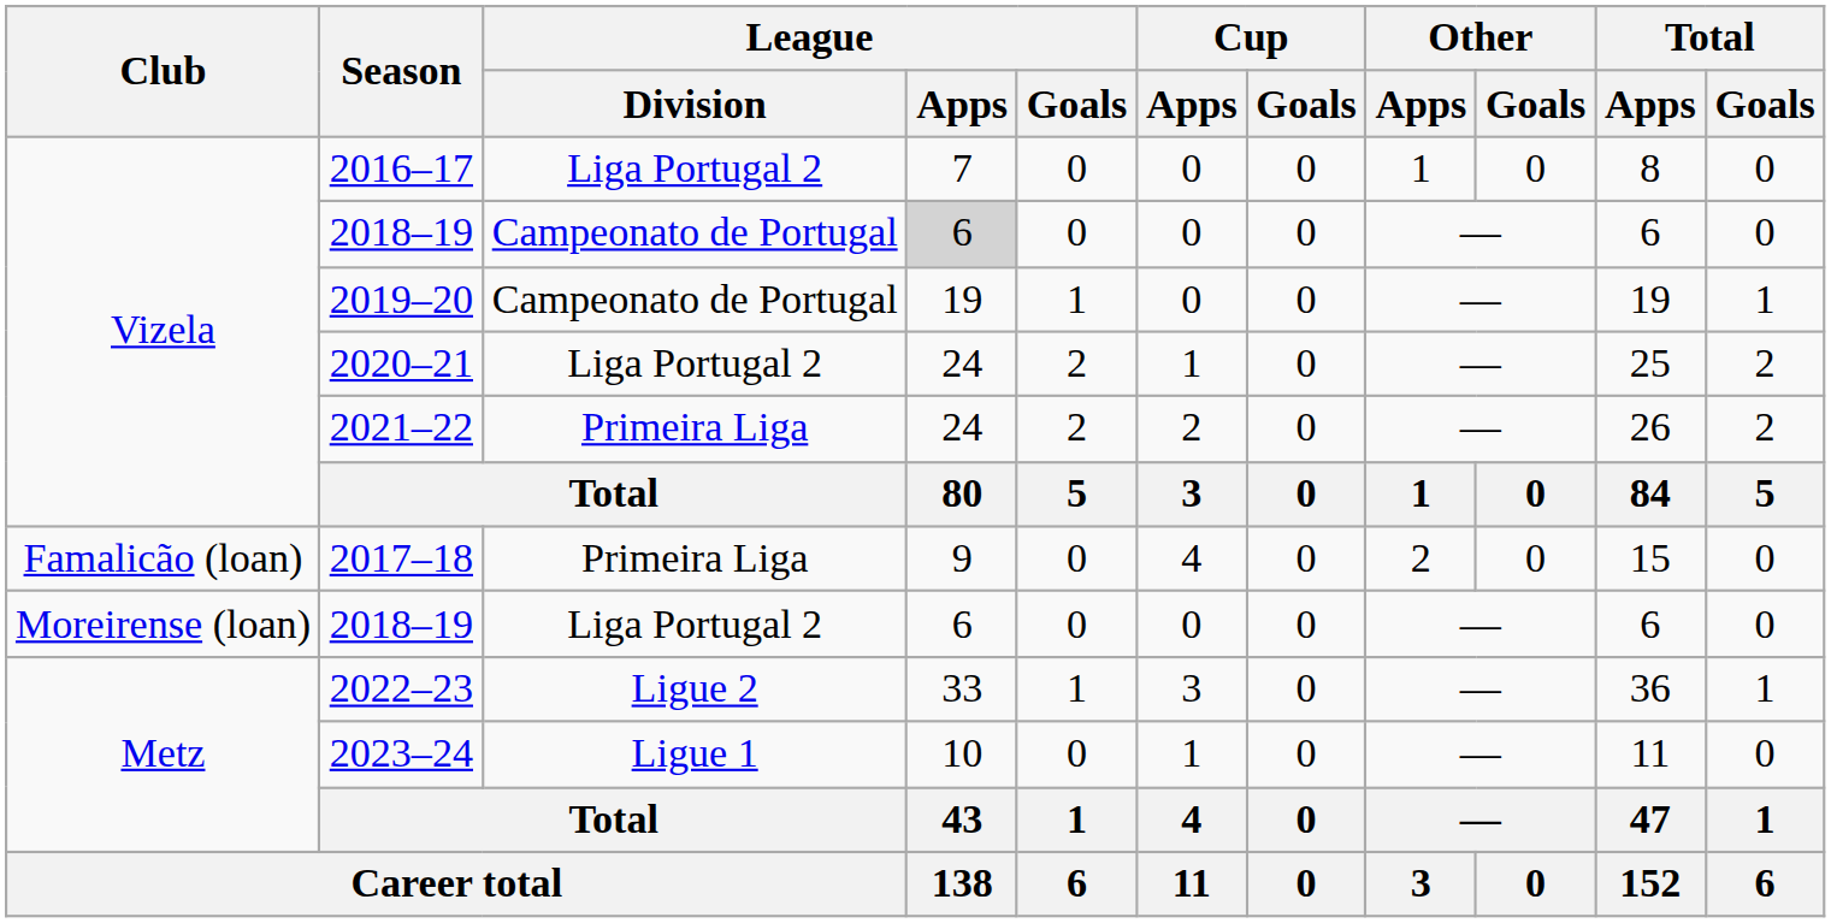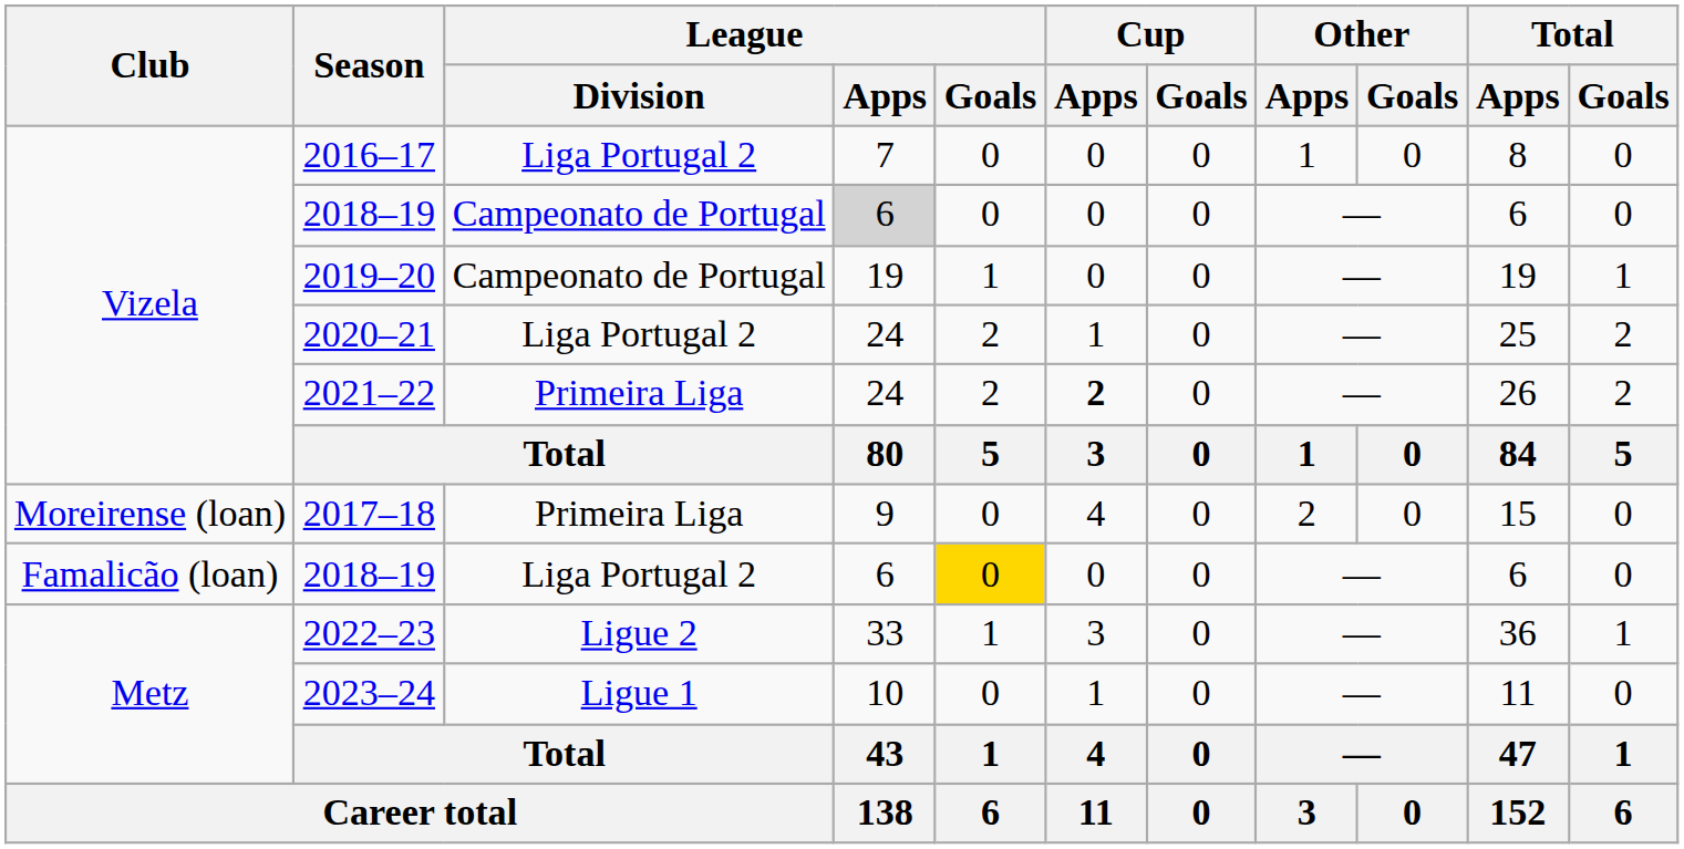2021–22 | Cup / Apps: normal -> bold
2017–18 | Club: Famalicão (loan) -> Moreirense (loan)
2018–19 / Liga Portugal 2 | Club: Moreirense (loan) -> Famalicão (loan)
2018–19 / Liga Portugal 2 | League / Goals: no background -> gold background
